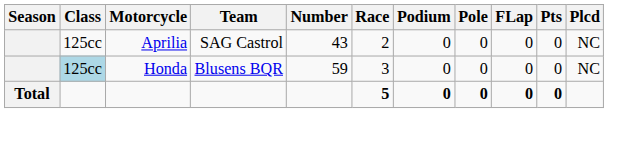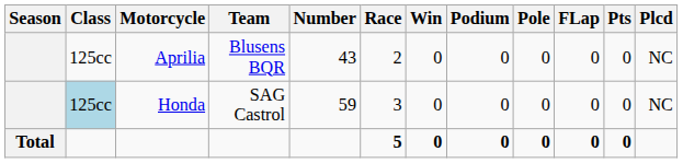+ column: Win | 0 | 0 | 0
Aprilia | Team: SAG Castrol -> Blusens BQR
Honda | Team: Blusens BQR -> SAG Castrol
